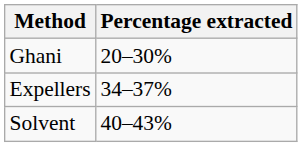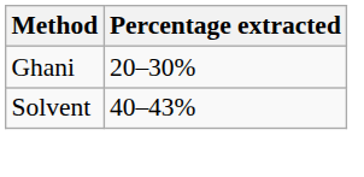- row: Expellers | 34–37%
